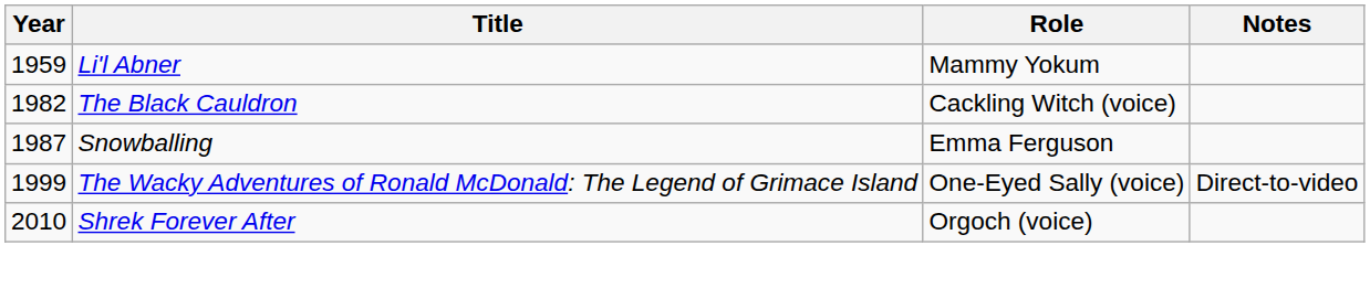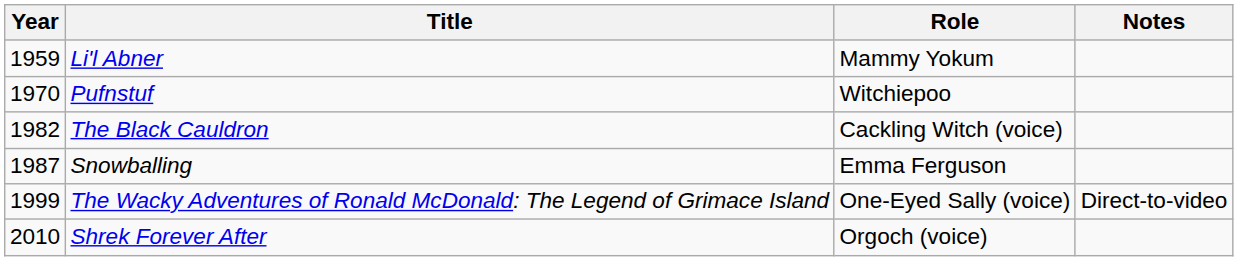+ row: 1970 | Pufnstuf | Witchiepoo
